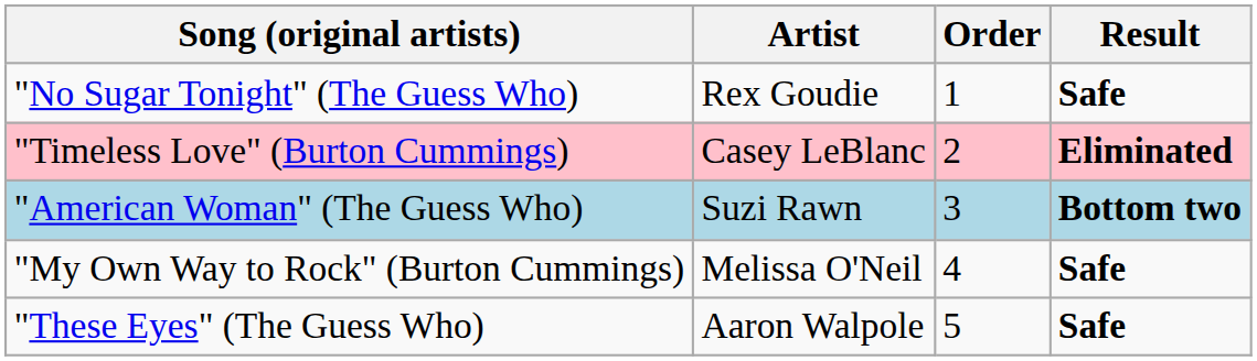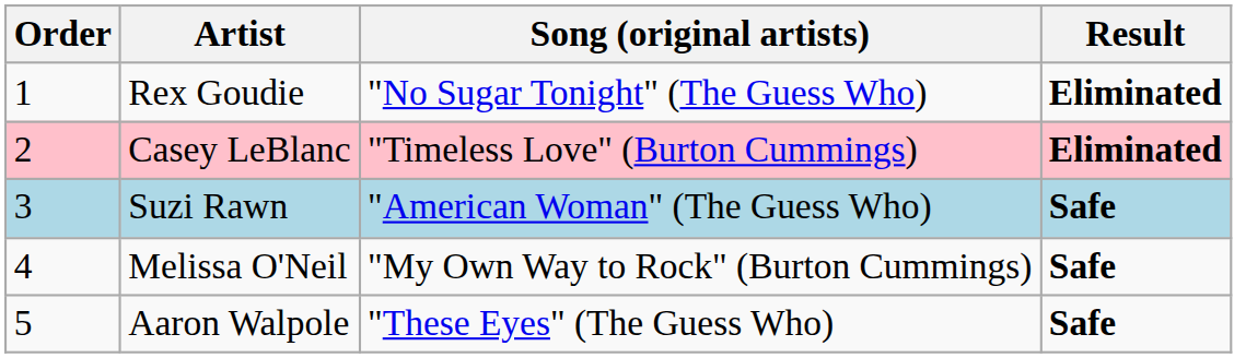columns swapped: Order <-> Song (original artists)
Rex Goudie | Result: Safe -> Eliminated
Suzi Rawn | Result: Bottom two -> Safe
